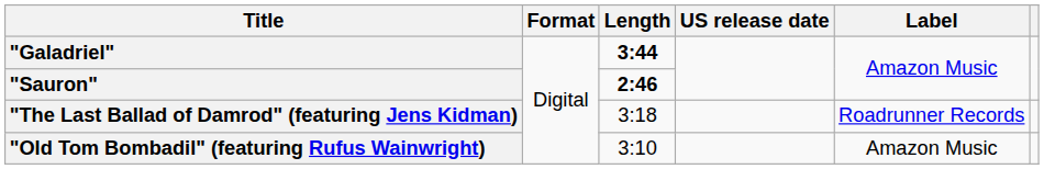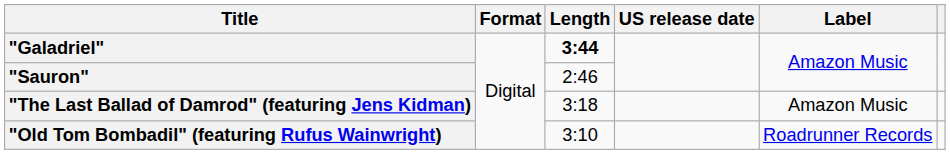"Sauron" | Length: bold -> normal
"The Last Ballad of Damrod" (featuring Jens Kidman) | Label: Roadrunner Records -> Amazon Music
"Old Tom Bombadil" (featuring Rufus Wainwright) | Label: Amazon Music -> Roadrunner Records
